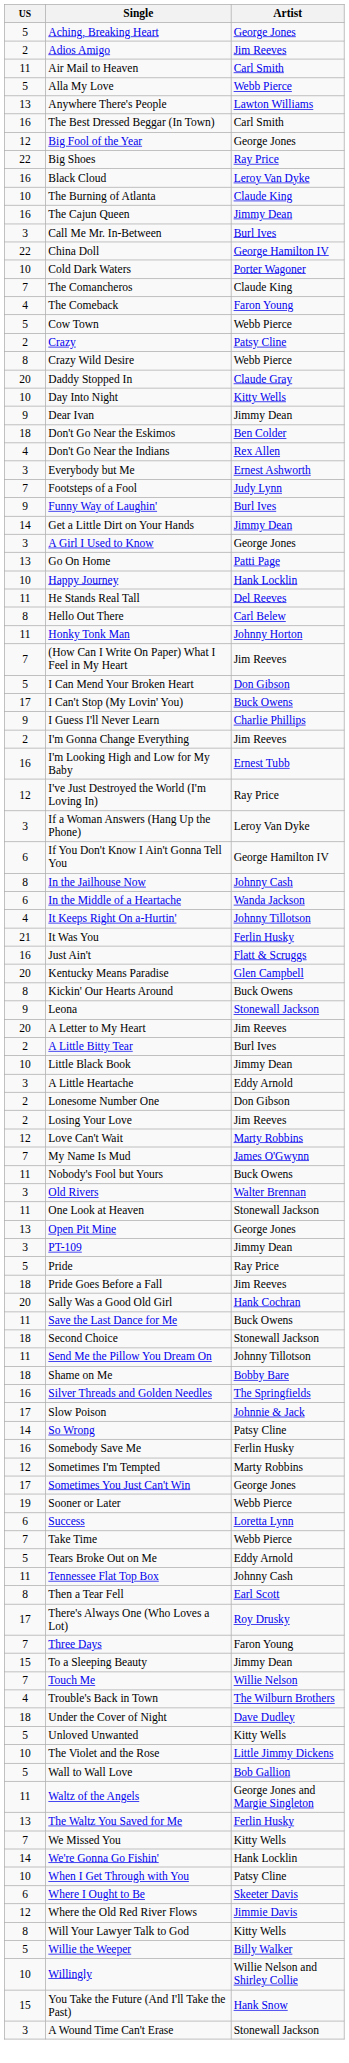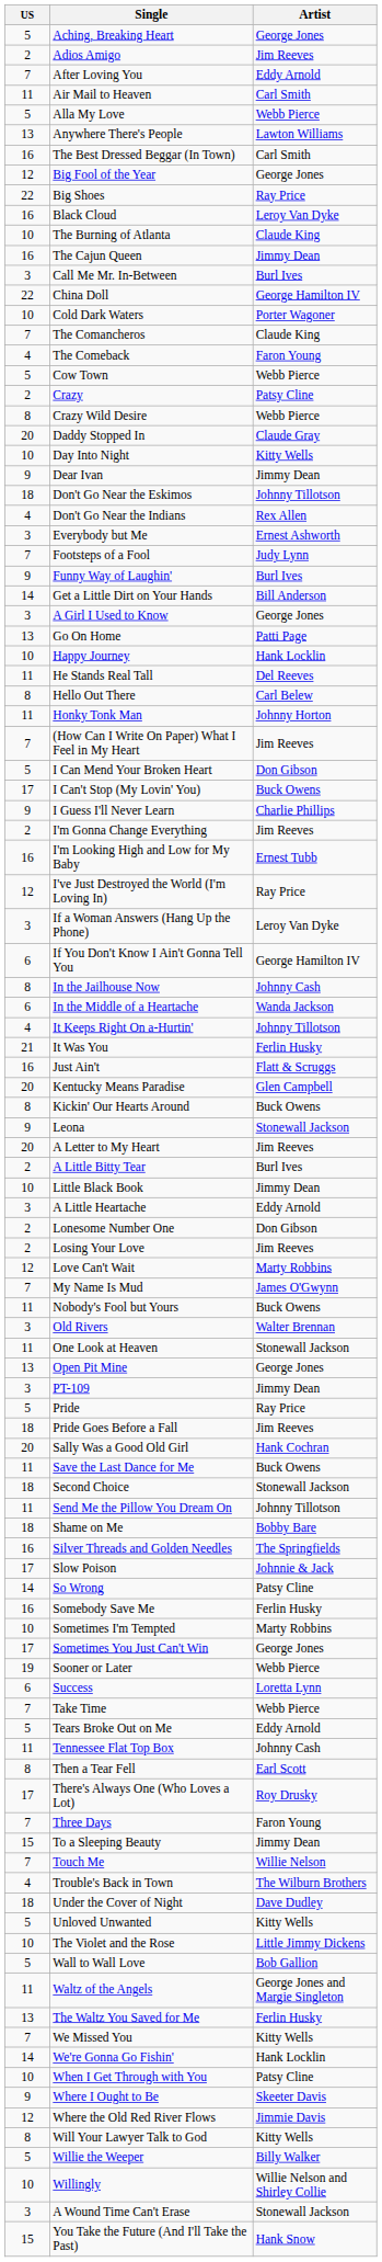+ row: 7 | After Loving You | Eddy Arnold
Don't Go Near the Eskimos | Artist: Ben Colder -> Johnny Tillotson
Get a Little Dirt on Your Hands | Artist: Jimmy Dean -> Bill Anderson
Sometimes I'm Tempted | US: 12 -> 10
Where I Ought to Be | US: 6 -> 9
rows swapped: A Wound Time Can't Erase <-> You Take the Future (And I'll Take the Past)
